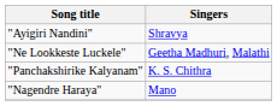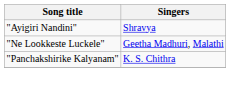- row: "Nagendre Haraya" | Mano
